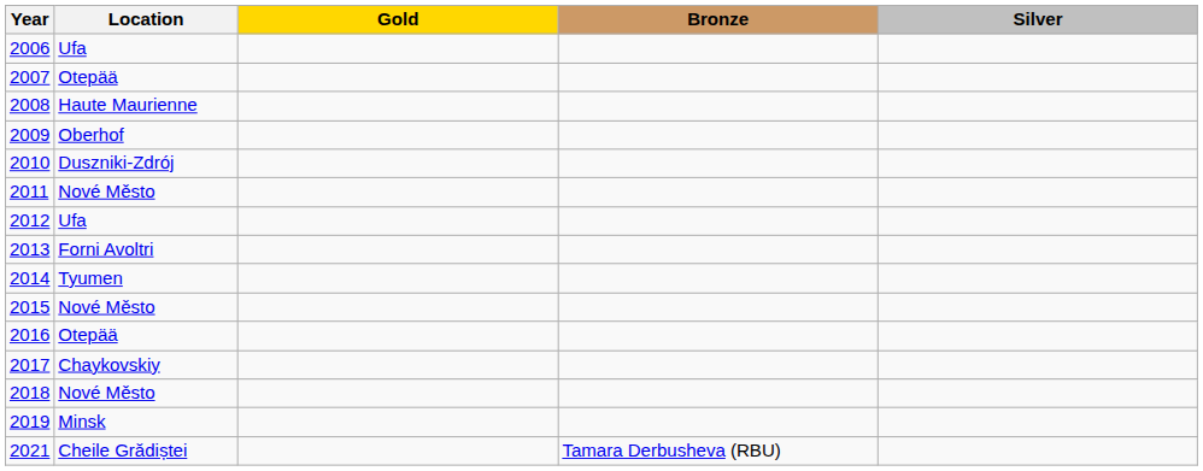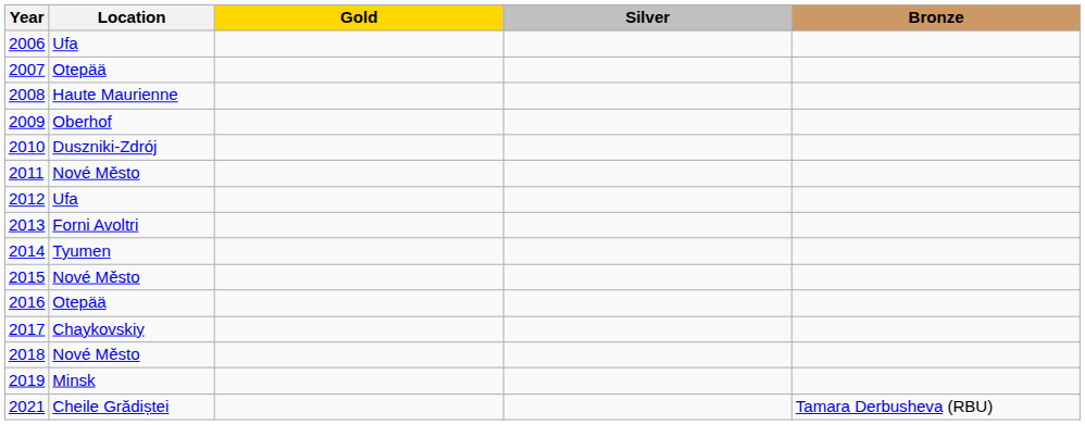columns swapped: Silver <-> Bronze
